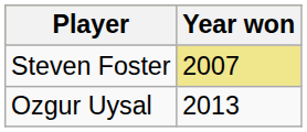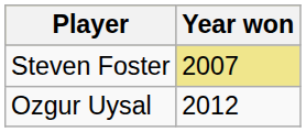Ozgur Uysal | Year won: 2013 -> 2012
